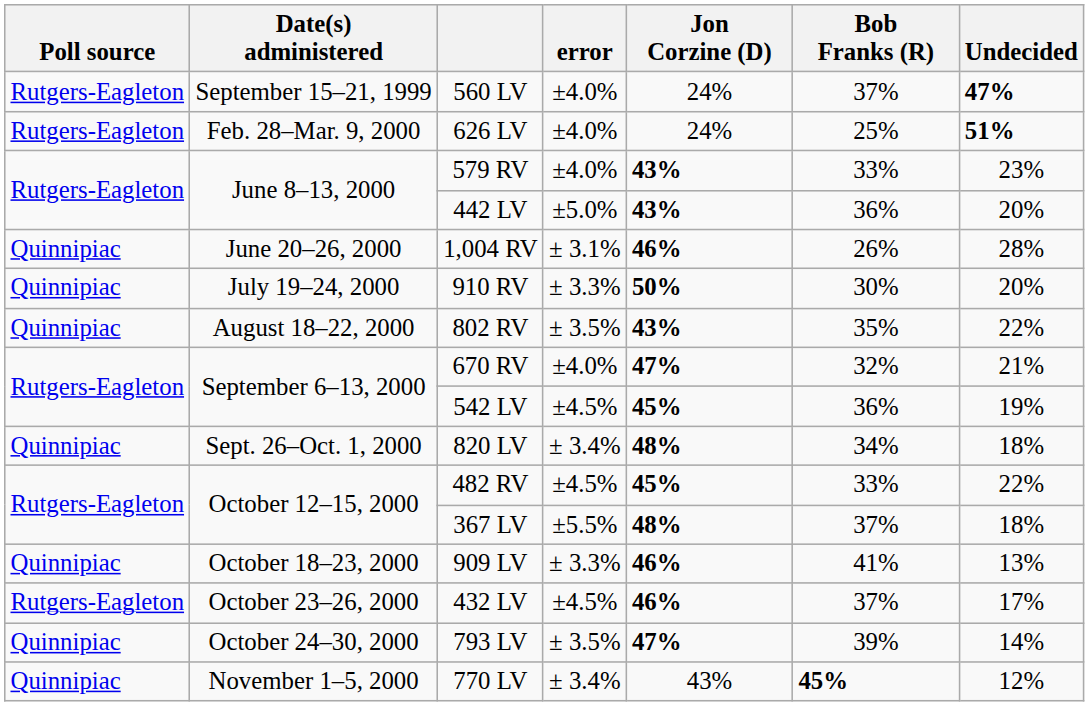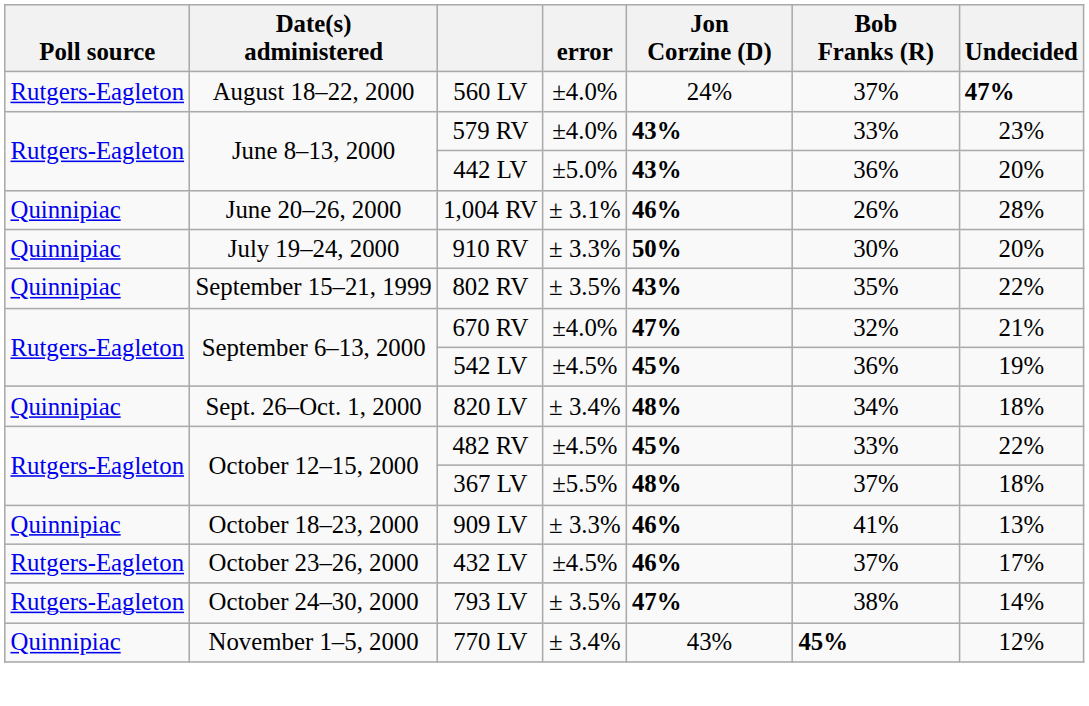560 LV | Date(s) administered: September 15–21, 1999 -> August 18–22, 2000
- row: Rutgers-Eagleton | Feb. 28–Mar. 9, 2000 | 626 LV | ±4.0% | 24% | 25% | 51%
802 RV | Date(s) administered: August 18–22, 2000 -> September 15–21, 1999
793 LV | Poll source: Quinnipiac -> Rutgers-Eagleton
793 LV | Bob Franks (R): 39% -> 38%
